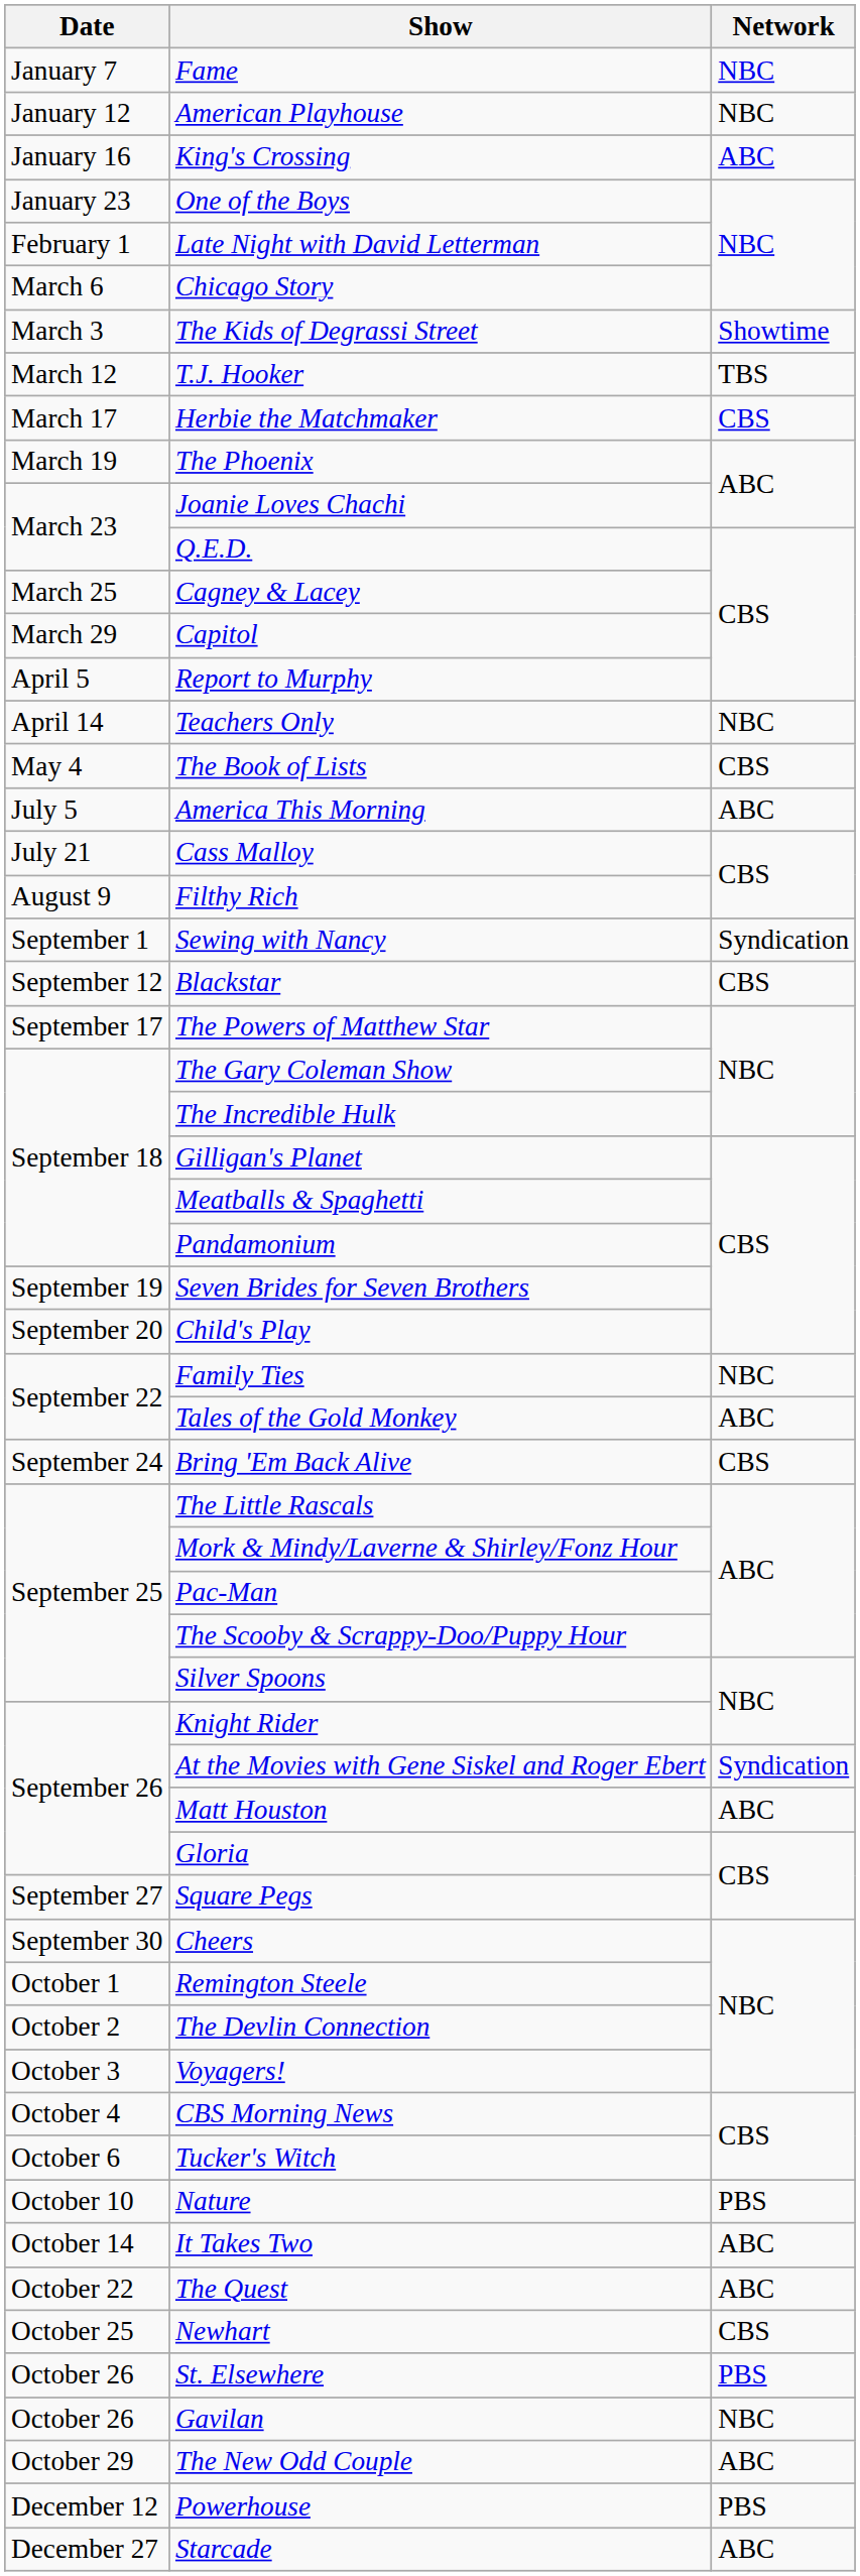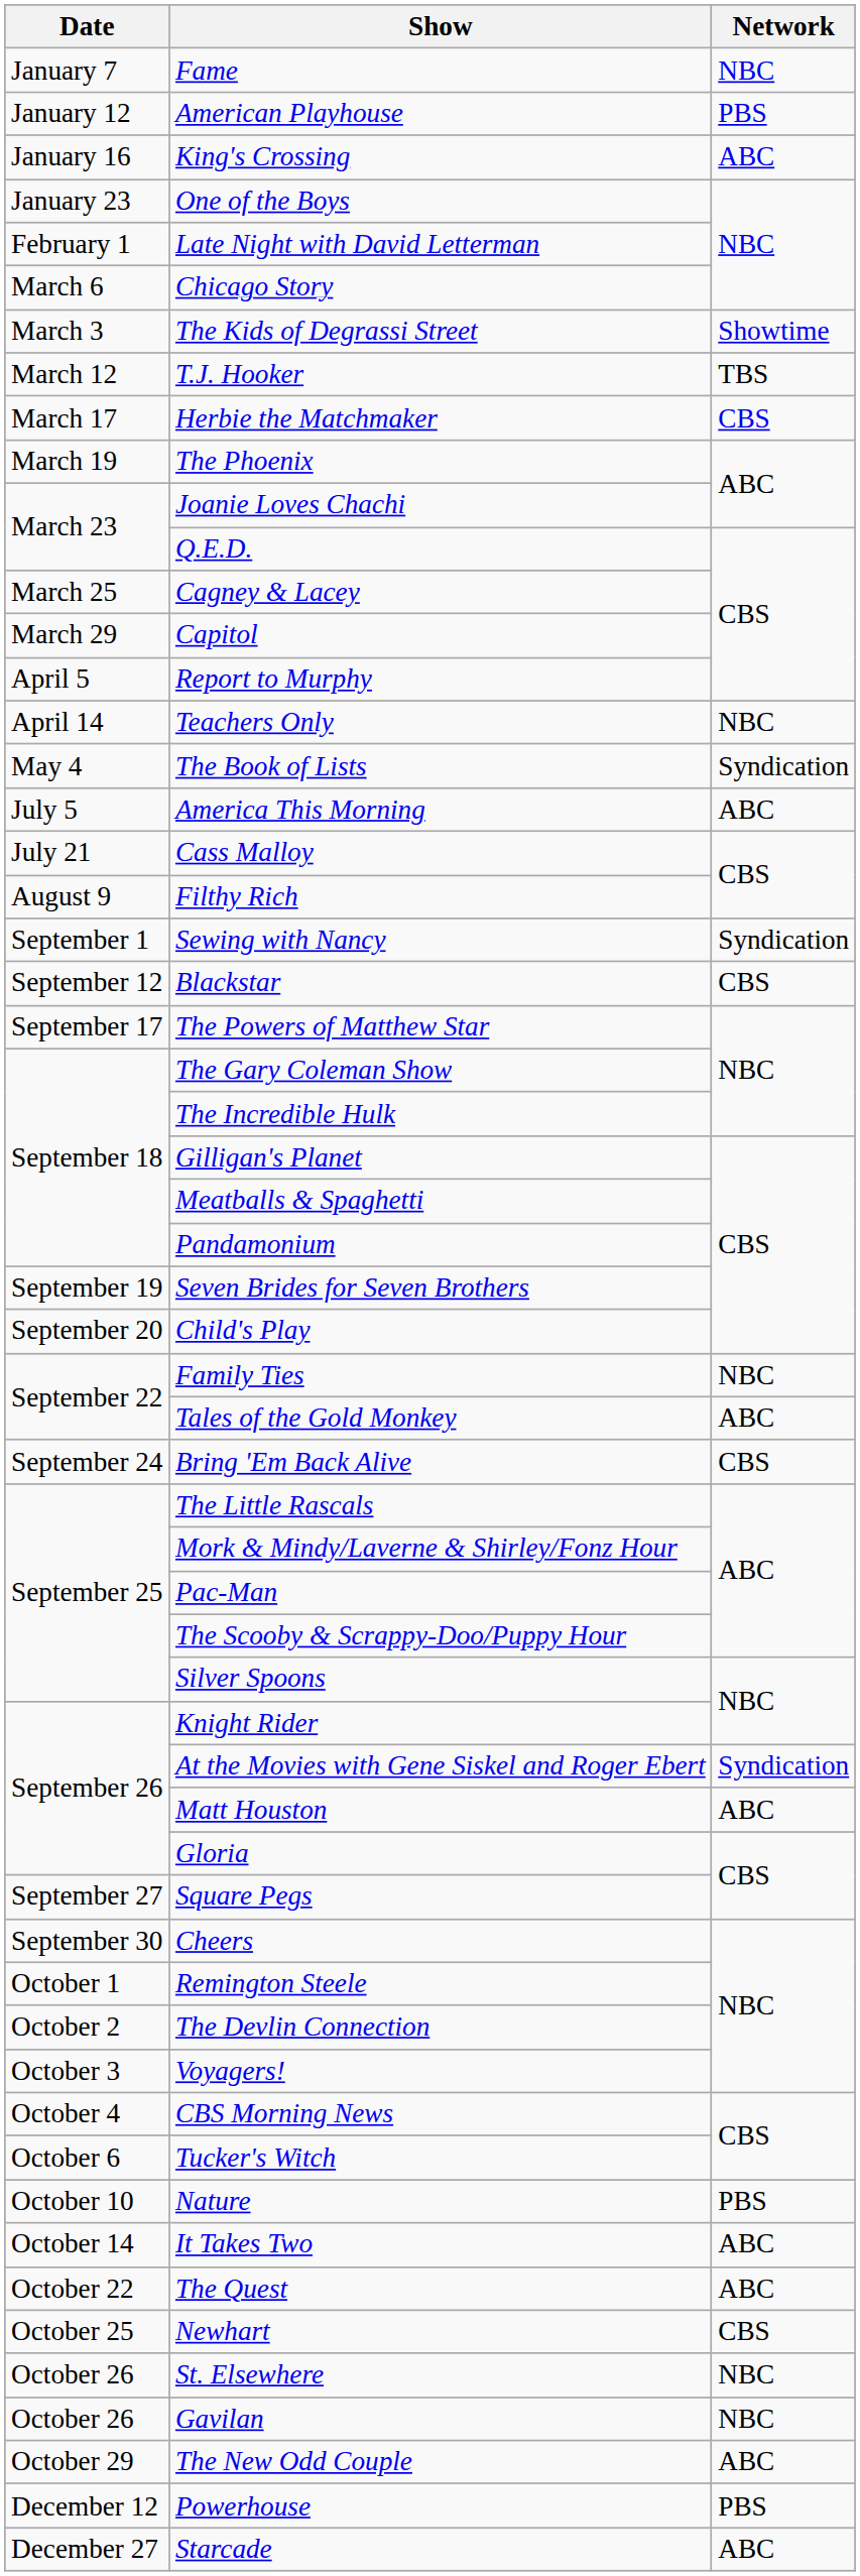American Playhouse | Network: NBC -> PBS
The Book of Lists | Network: CBS -> Syndication
St. Elsewhere | Network: PBS -> NBC
